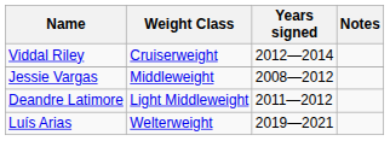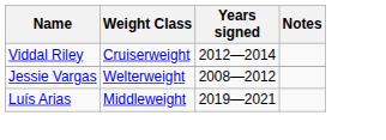Jessie Vargas | Weight Class: Middleweight -> Welterweight
- row: Deandre Latimore | Light Middleweight | 2011—2012
Luís Arias | Weight Class: Welterweight -> Middleweight
